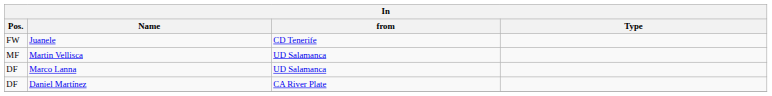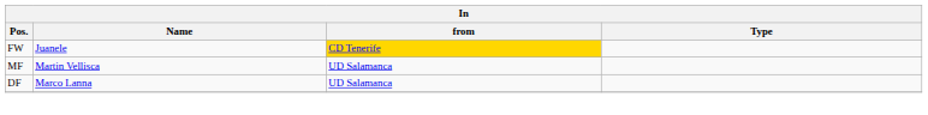Juanele | from: no background -> gold background
- row: DF | Daniel Martínez | CA River Plate
